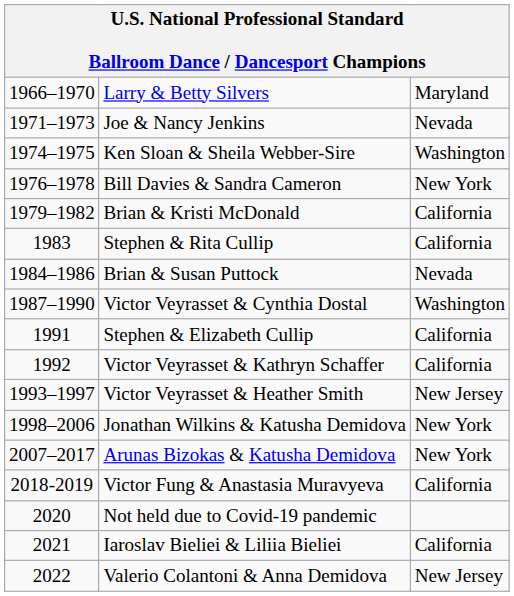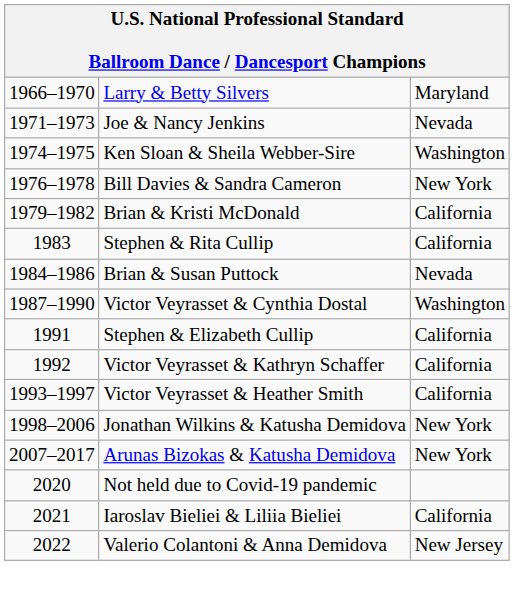Victor Veyrasset & Heather Smith | column 3: New Jersey -> California
- row: 2018-2019 | Victor Fung & Anastasia Muravyeva | California
